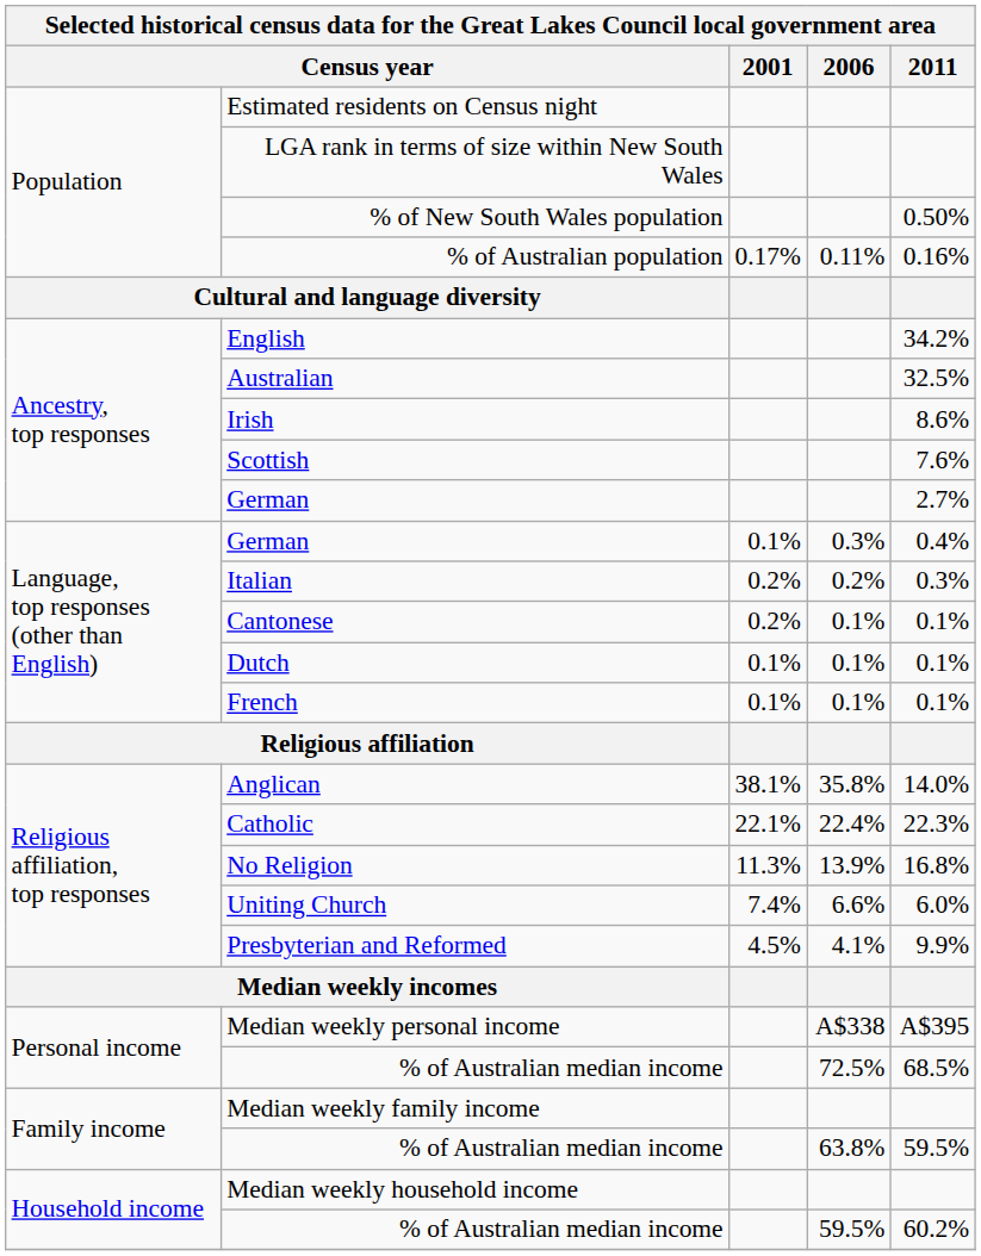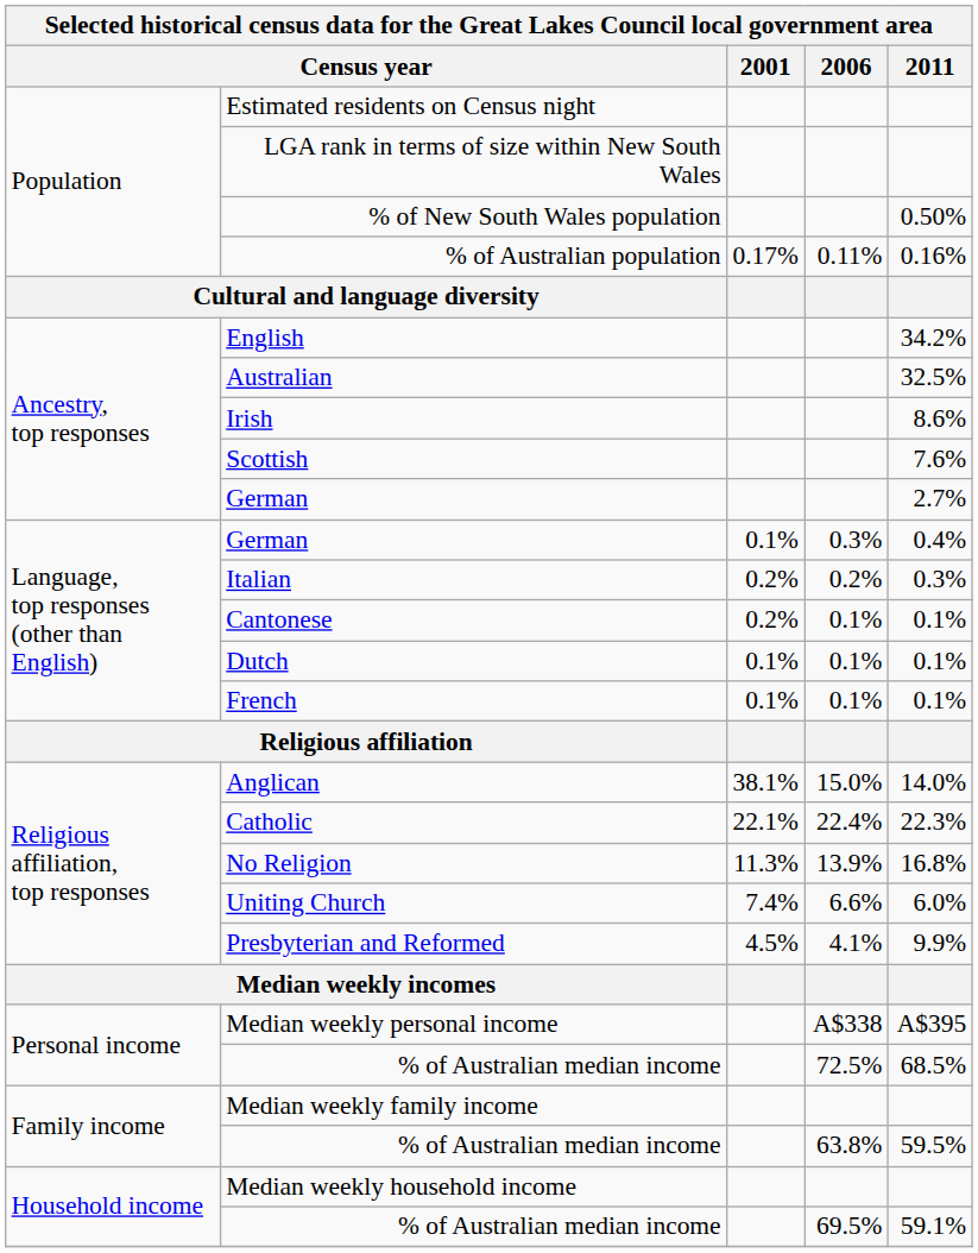Anglican | 2006: 35.8% -> 15.0%
Household income / % of Australian median income | 2006: 59.5% -> 69.5%
Household income / % of Australian median income | 2011: 60.2% -> 59.1%
